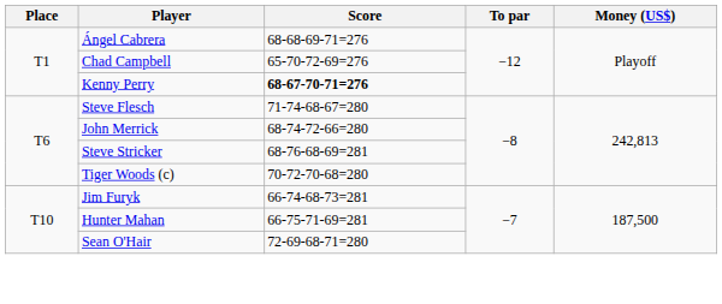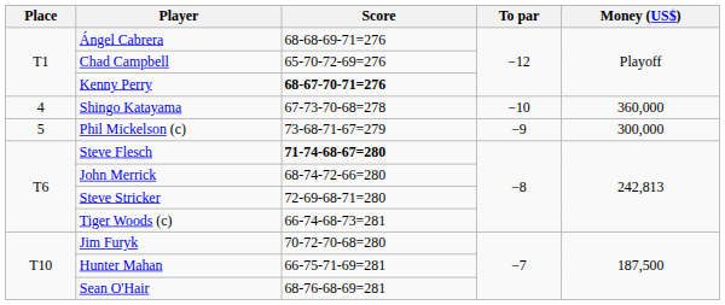+ row: 4 | Shingo Katayama | 67-73-70-68=278 | −10 | 360,000
+ row: 5 | Phil Mickelson (c) | 73-68-71-67=279 | −9 | 300,000
Steve Flesch | Score: normal -> bold
Steve Stricker | Score: 68-76-68-69=281 -> 72-69-68-71=280
Tiger Woods (c) | Score: 70-72-70-68=280 -> 66-74-68-73=281
Jim Furyk | Score: 66-74-68-73=281 -> 70-72-70-68=280
Sean O'Hair | Score: 72-69-68-71=280 -> 68-76-68-69=281
